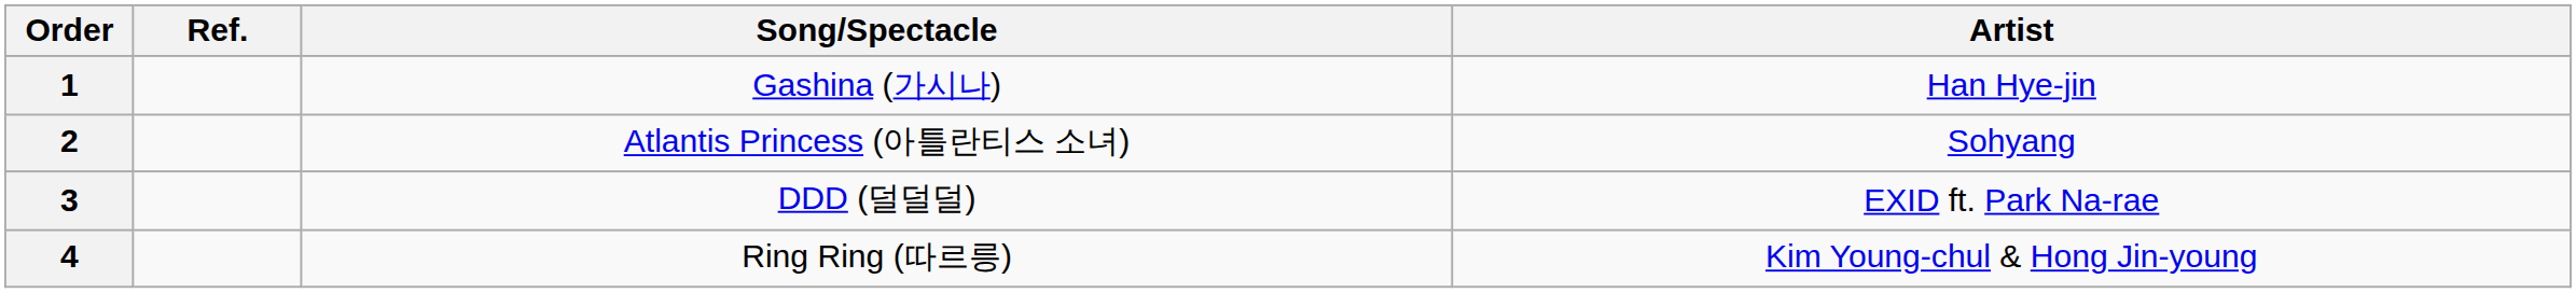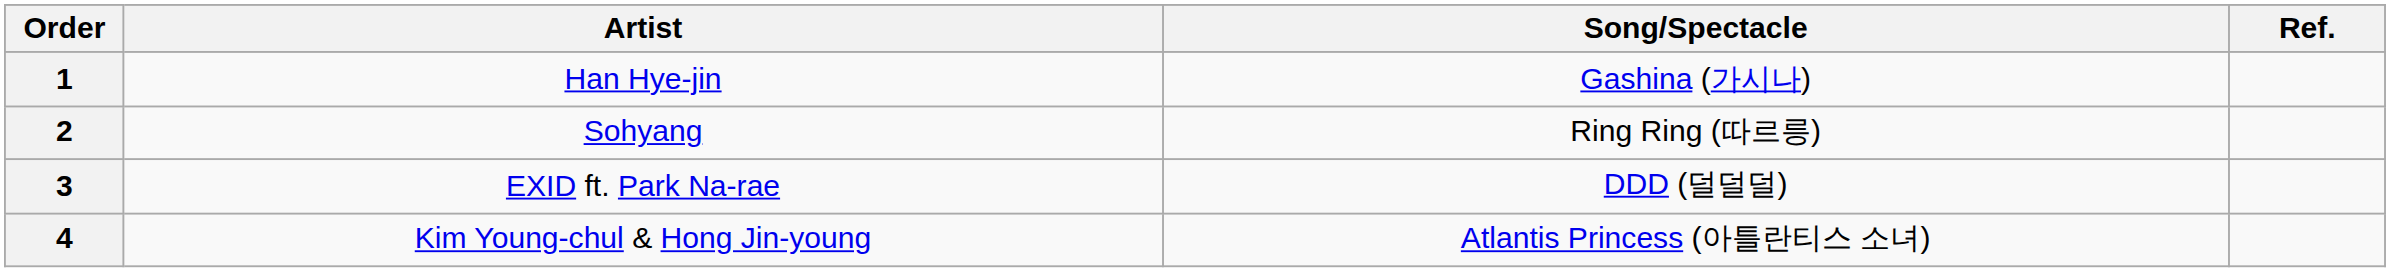columns swapped: Artist <-> Ref.
2 | Song/Spectacle: Atlantis Princess (아틀란티스 소녀) -> Ring Ring (따르릉)
4 | Song/Spectacle: Ring Ring (따르릉) -> Atlantis Princess (아틀란티스 소녀)
